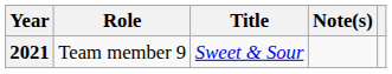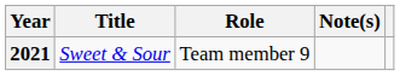columns swapped: Title <-> Role
